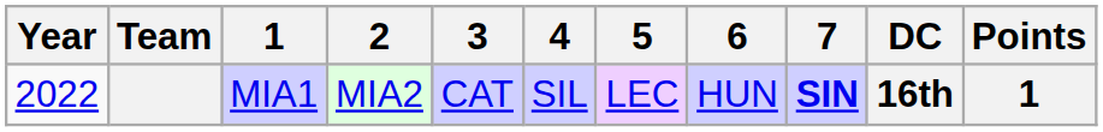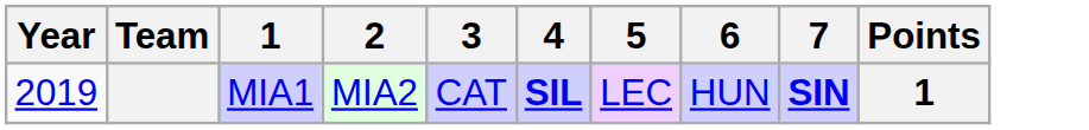- column: DC | 16th
MIA1 | Year: 2022 -> 2019
MIA1 | 4: normal -> bold
